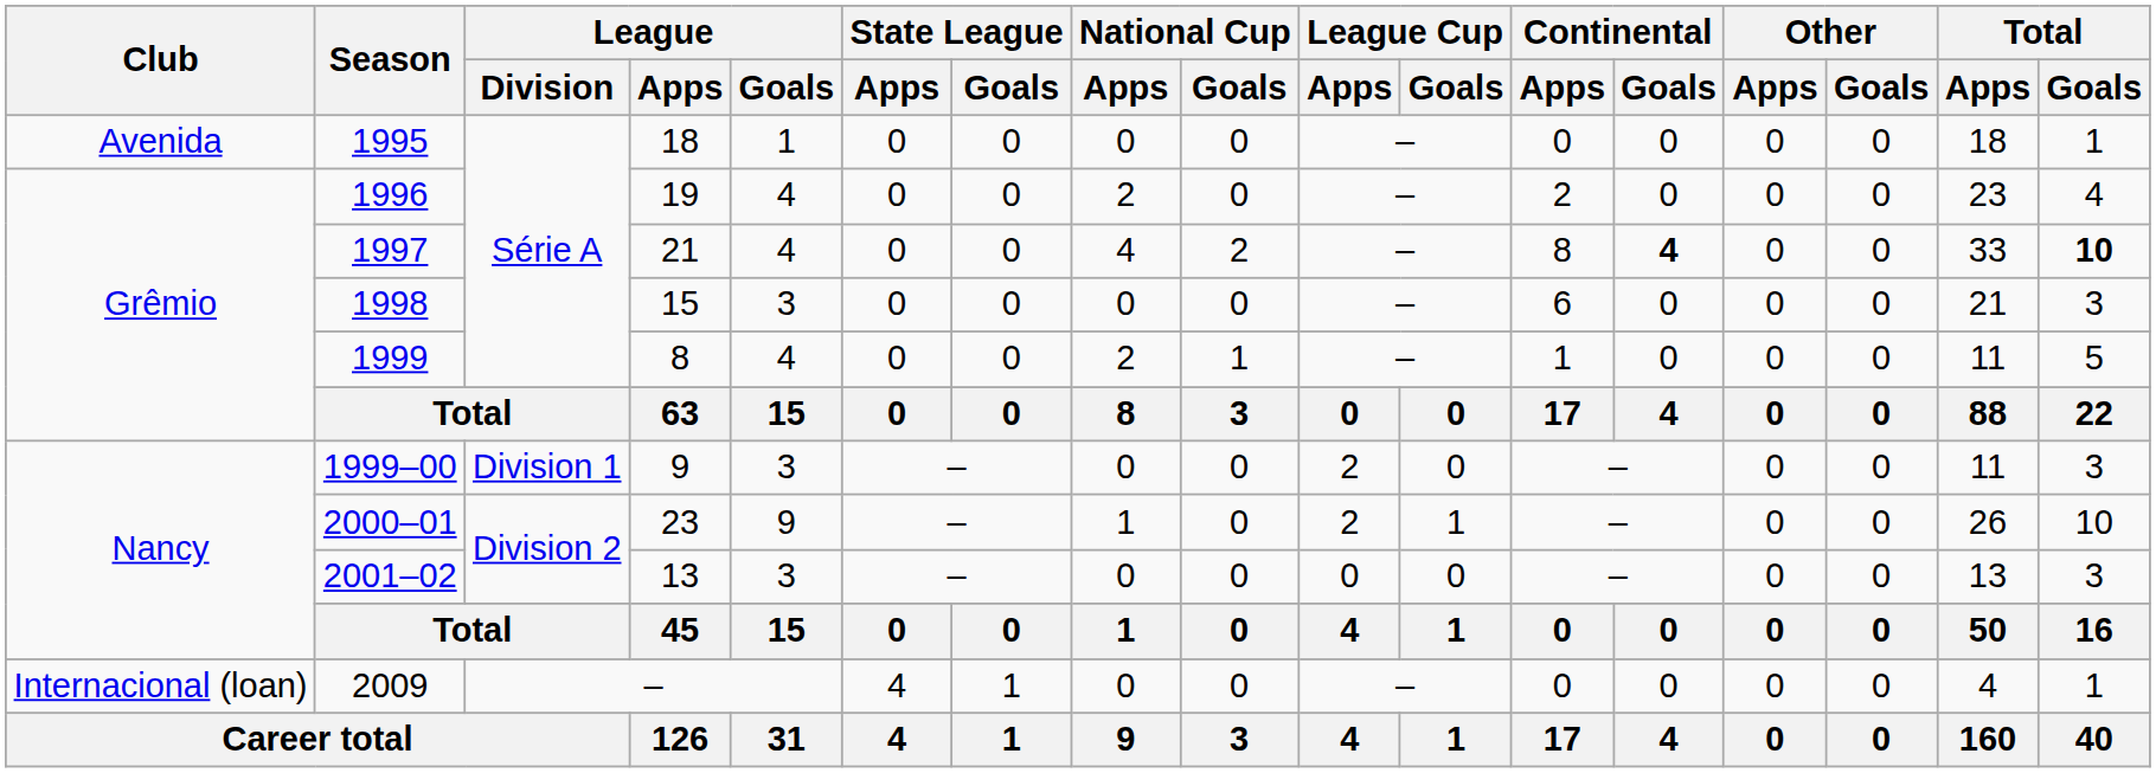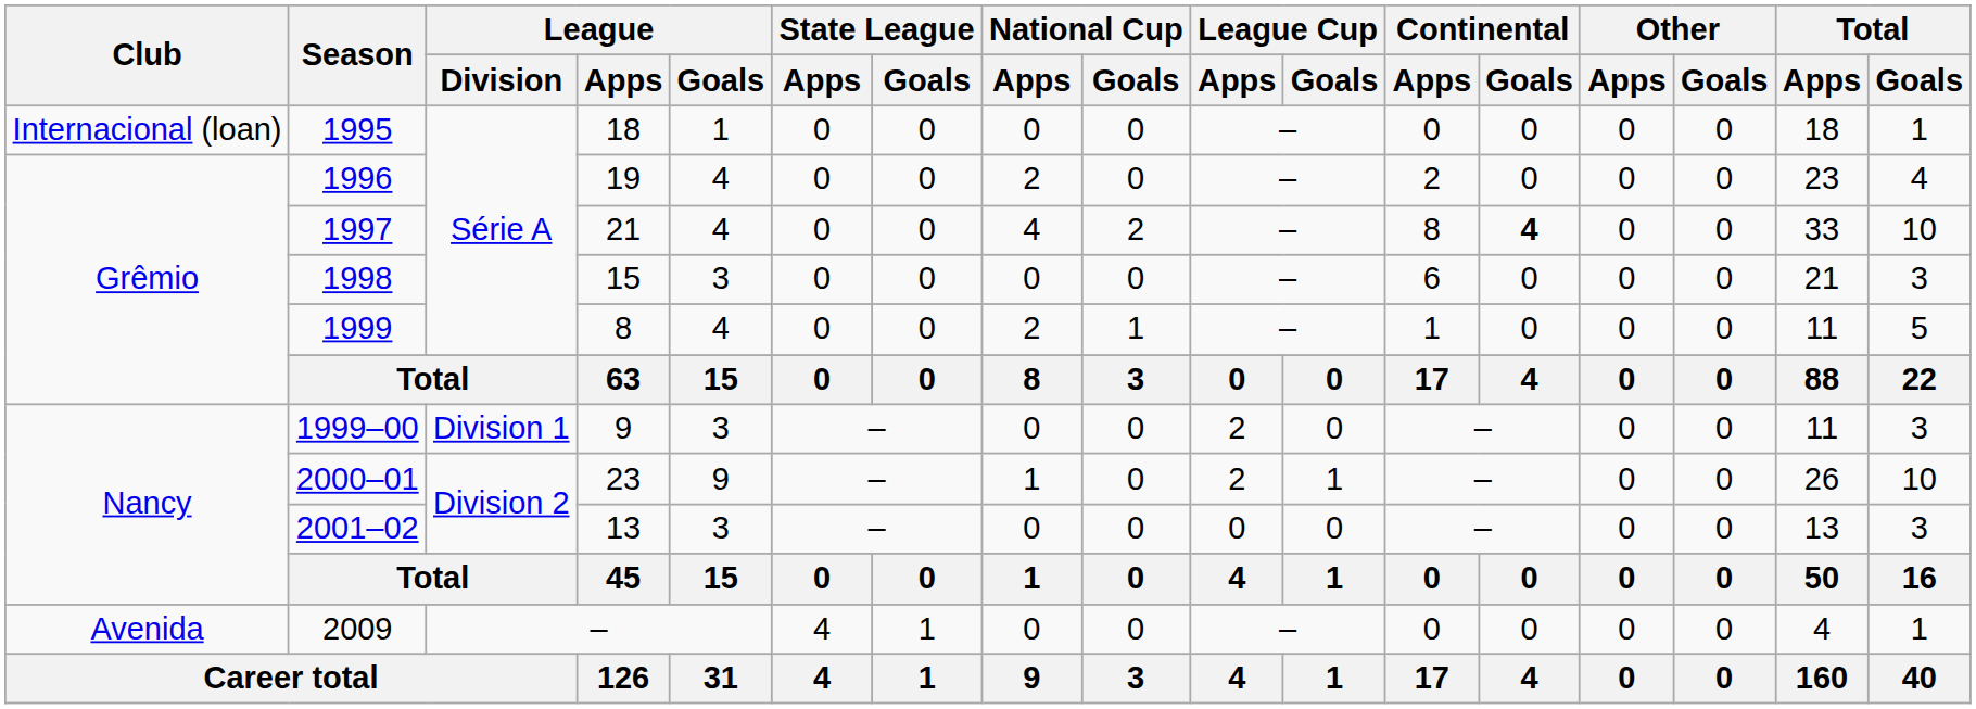1995 | Club: Avenida -> Internacional (loan)
1997 | Total / Goals: bold -> normal
2009 | Club: Internacional (loan) -> Avenida
